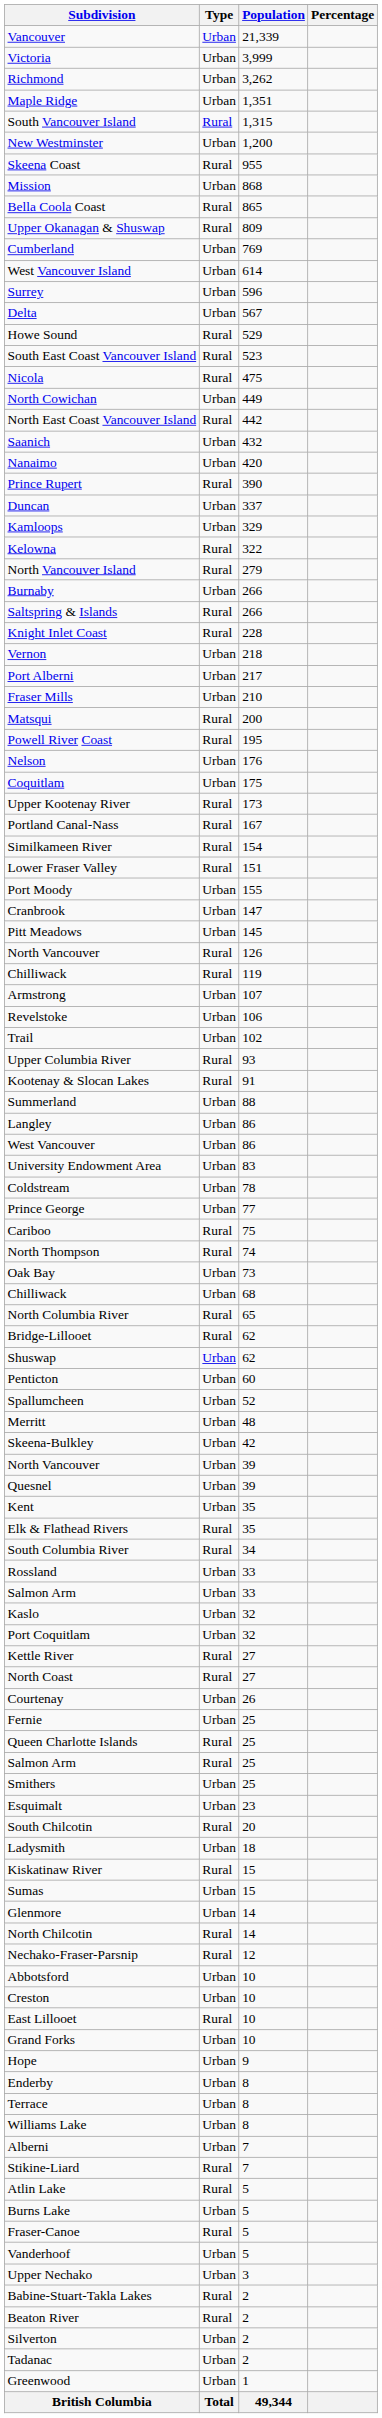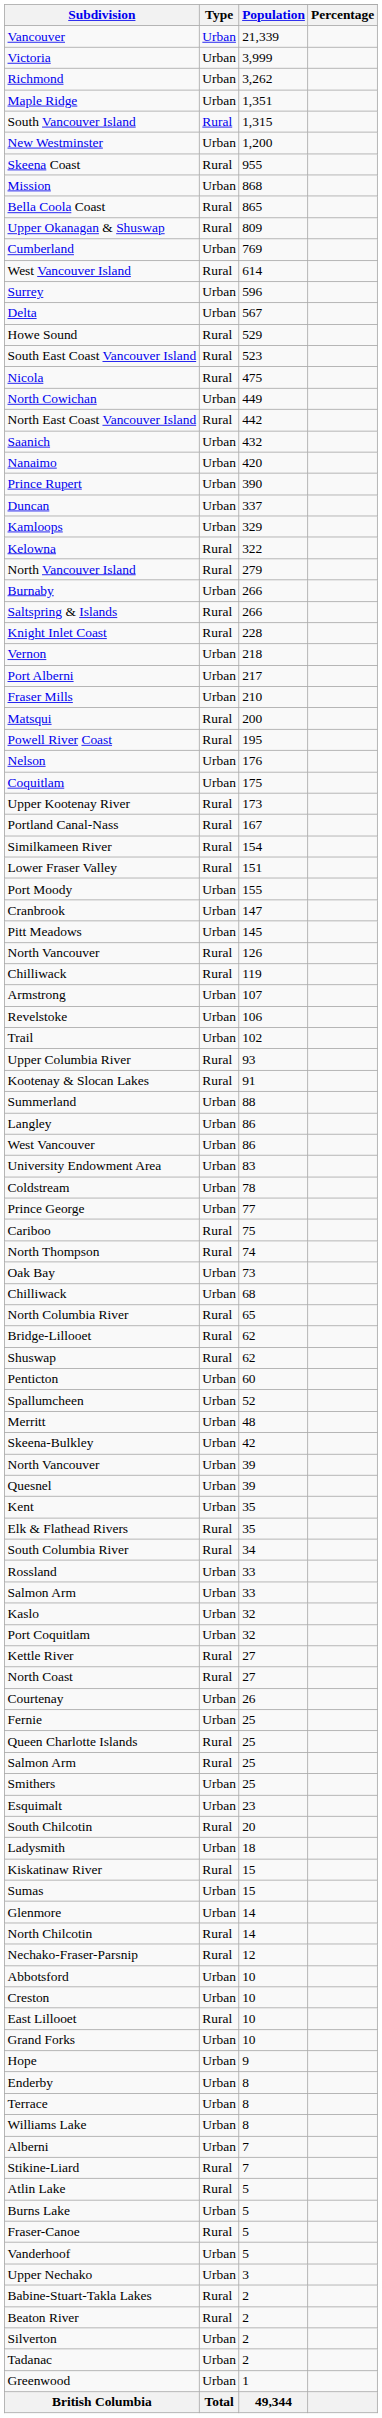West Vancouver Island | Type: Urban -> Rural
Prince Rupert | Type: Rural -> Urban
Shuswap | Type: Urban -> Rural
